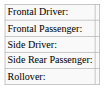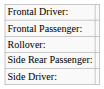rows swapped: Side Driver: <-> Rollover:
